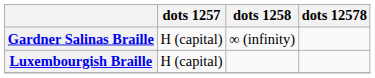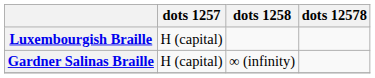rows swapped: Gardner Salinas Braille <-> Luxembourgish Braille
